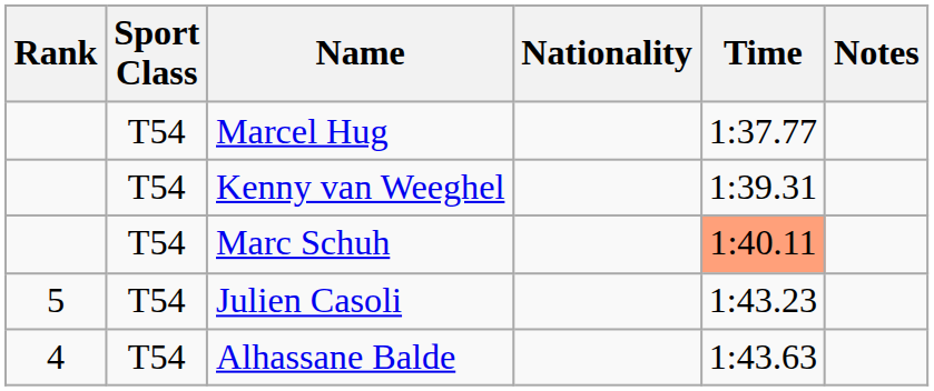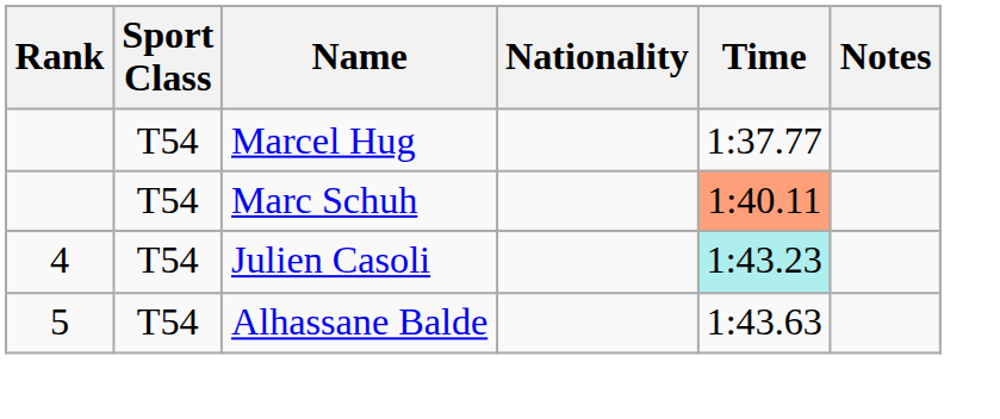- row: T54 | Kenny van Weeghel | 1:39.31
Julien Casoli | Rank: 5 -> 4
Julien Casoli | Time: no background -> paleturquoise background
Alhassane Balde | Rank: 4 -> 5
